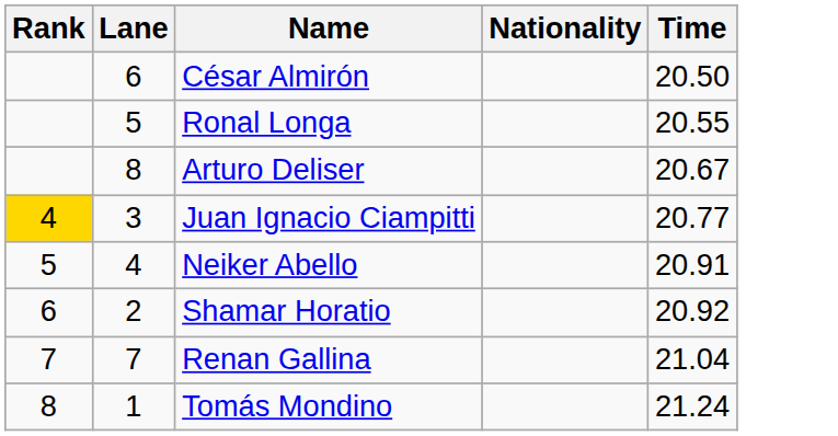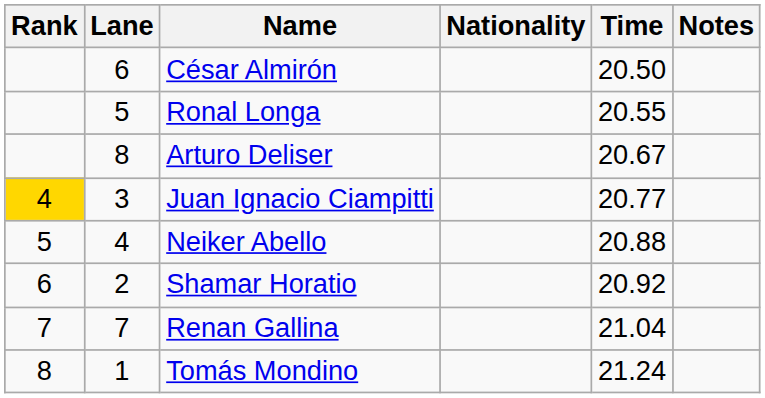+ column: Notes
Neiker Abello | Time: 20.91 -> 20.88
